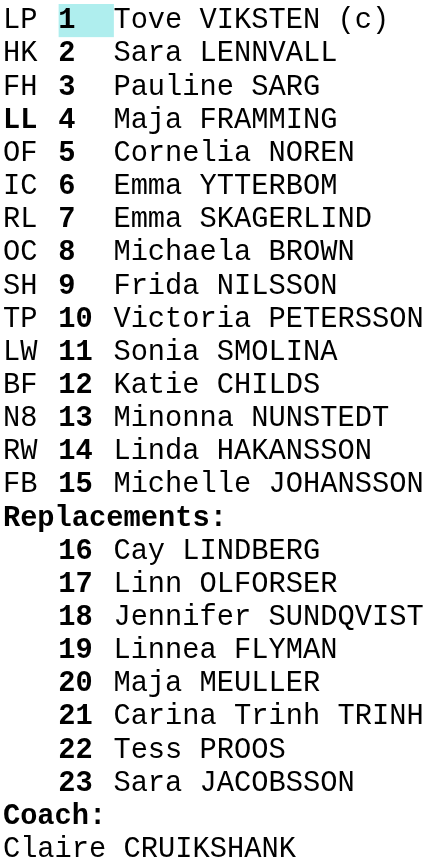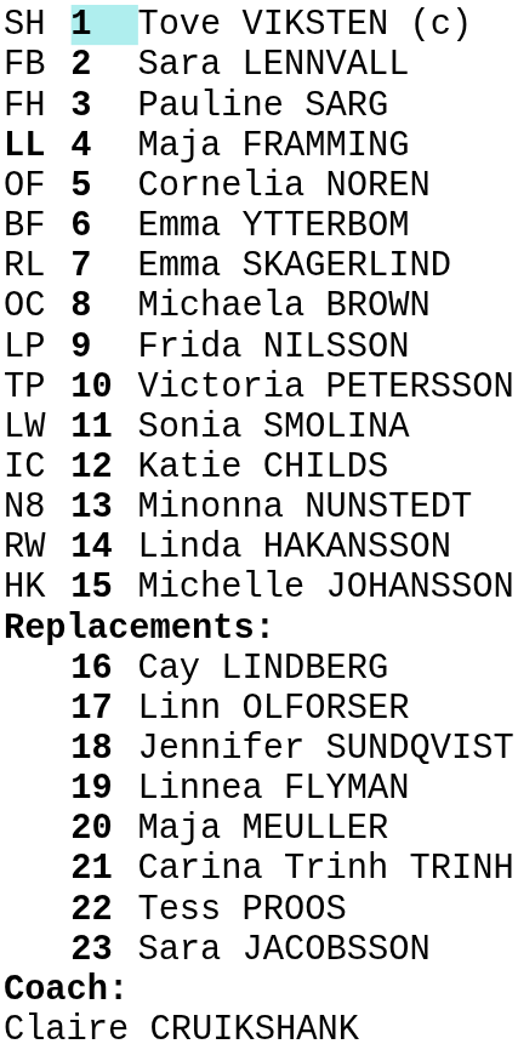Tove VIKSTEN (c) | column 1: LP -> SH
Sara LENNVALL | column 1: HK -> FB
Emma YTTERBOM | column 1: IC -> BF
Frida NILSSON | column 1: SH -> LP
Katie CHILDS | column 1: BF -> IC
Michelle JOHANSSON | column 1: FB -> HK
